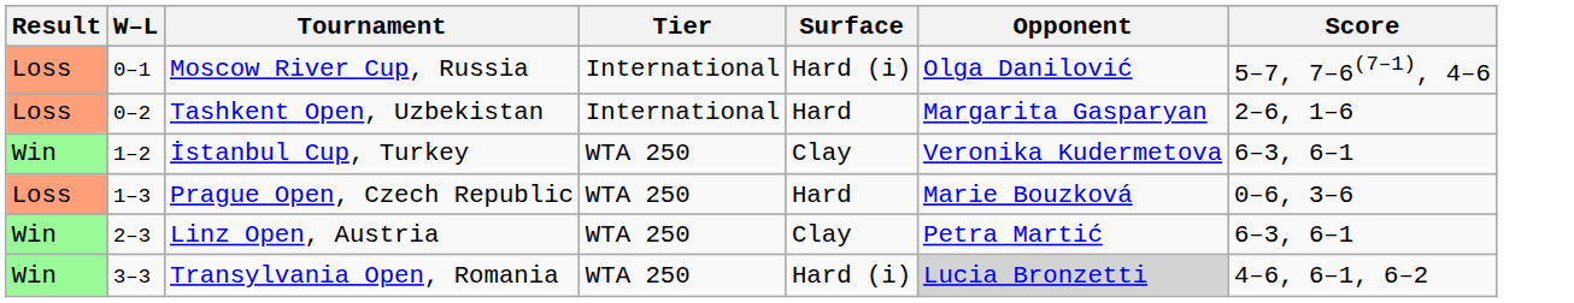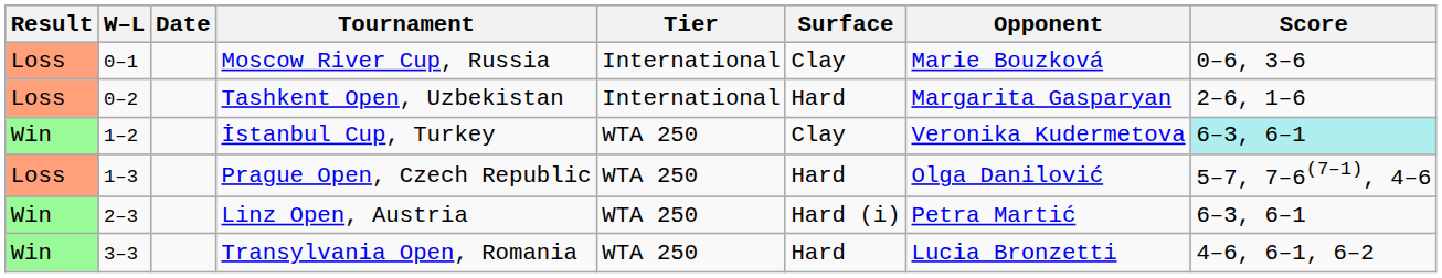+ column: Date
Moscow River Cup, Russia | Surface: Hard (i) -> Clay
Moscow River Cup, Russia | Opponent: Olga Danilović -> Marie Bouzková
Moscow River Cup, Russia | Score: 5–7, 7–6(7–1), 4–6 -> 0–6, 3–6
İstanbul Cup, Turkey | Score: no background -> paleturquoise background
Prague Open, Czech Republic | Opponent: Marie Bouzková -> Olga Danilović
Prague Open, Czech Republic | Score: 0–6, 3–6 -> 5–7, 7–6(7–1), 4–6
Linz Open, Austria | Surface: Clay -> Hard (i)
Transylvania Open, Romania | Surface: Hard (i) -> Hard
Transylvania Open, Romania | Opponent: lightgrey background -> no background
